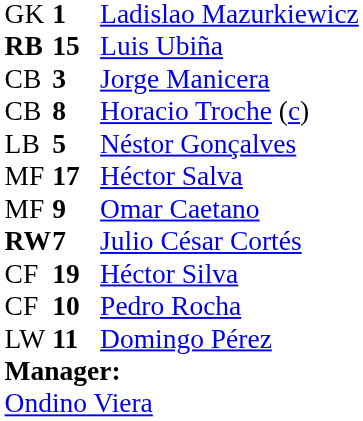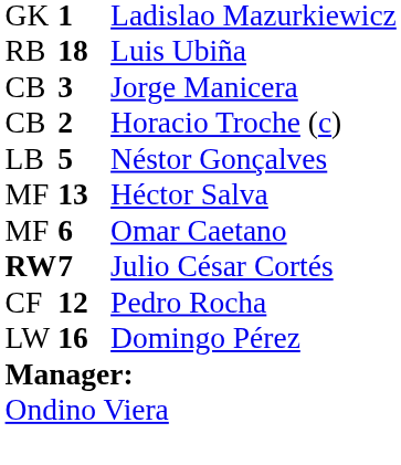Luis Ubiña | column 1: bold -> normal
Luis Ubiña | column 2: 15 -> 18
Horacio Troche (c) | column 2: 8 -> 2
Héctor Salva | column 2: 17 -> 13
Omar Caetano | column 2: 9 -> 6
- row: CF | 19 | Héctor Silva
Pedro Rocha | column 2: 10 -> 12
Domingo Pérez | column 2: 11 -> 16
